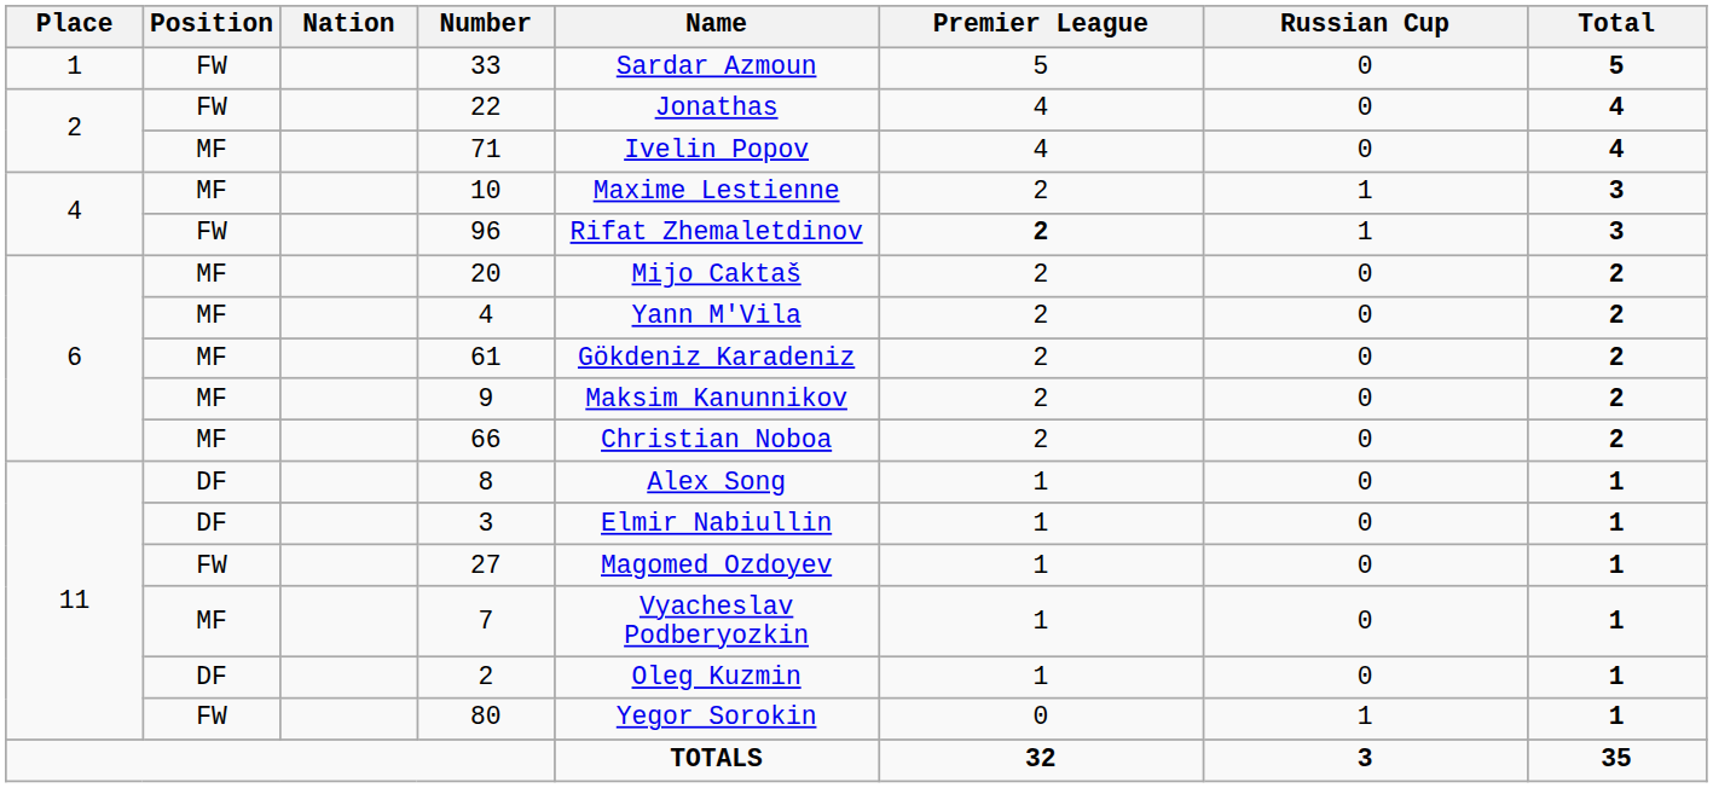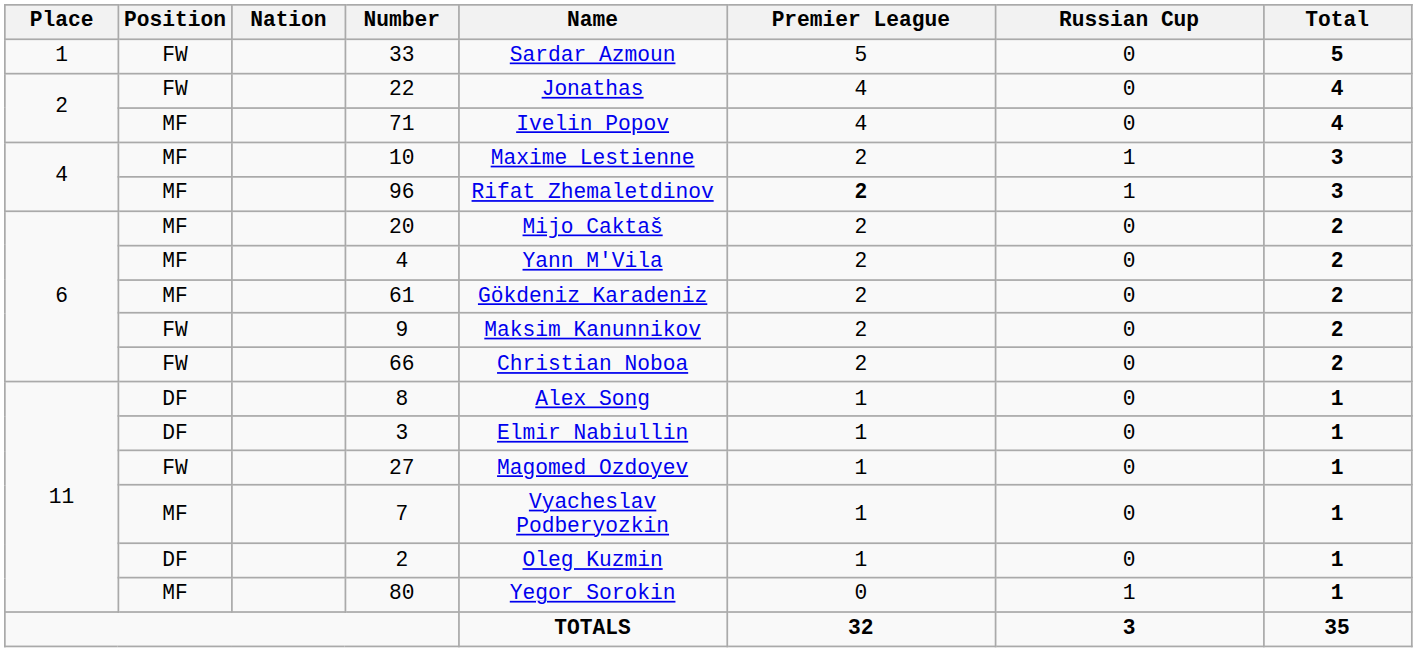96 | Position: FW -> MF
9 | Position: MF -> FW
66 | Position: MF -> FW
80 | Position: FW -> MF
